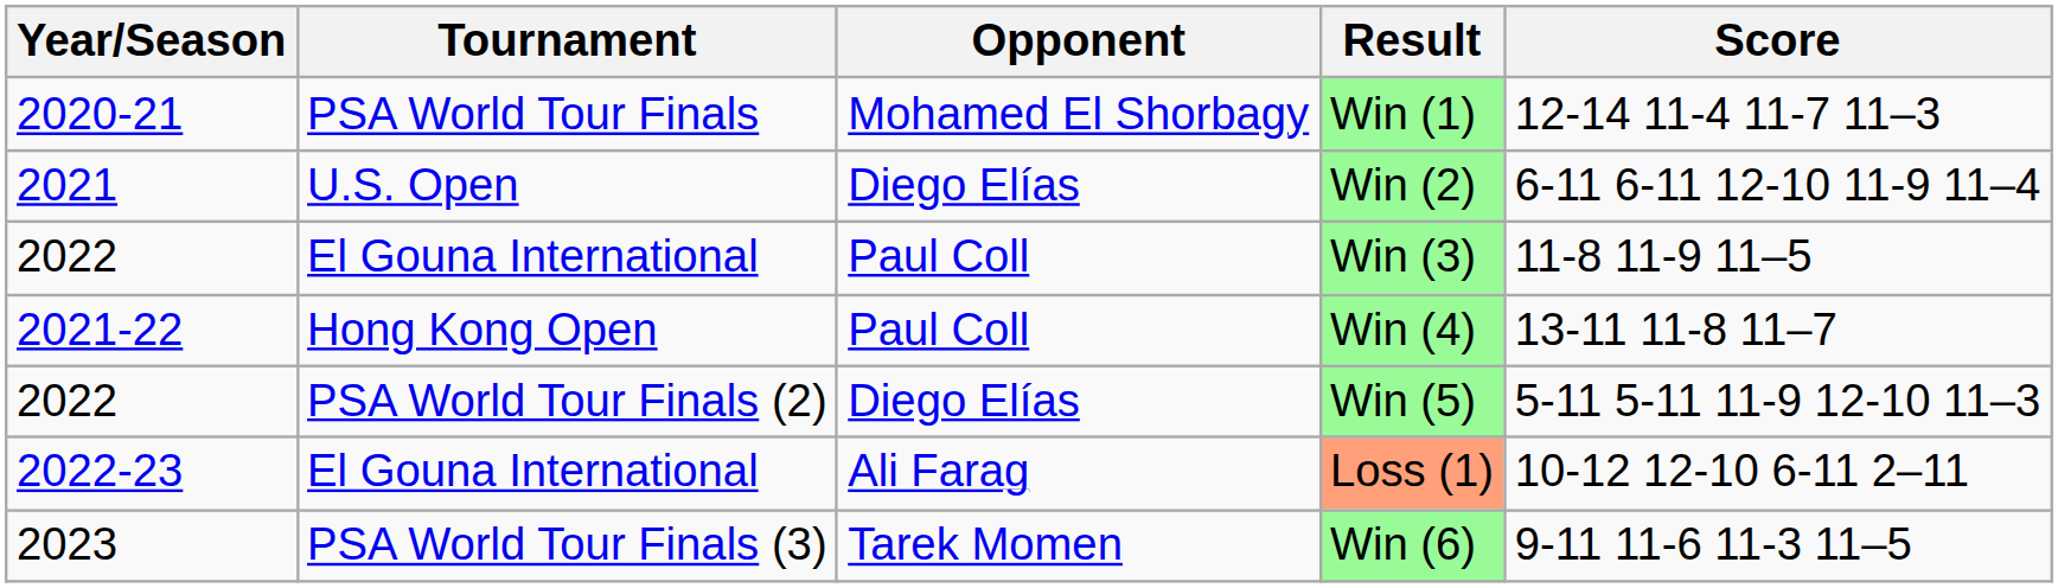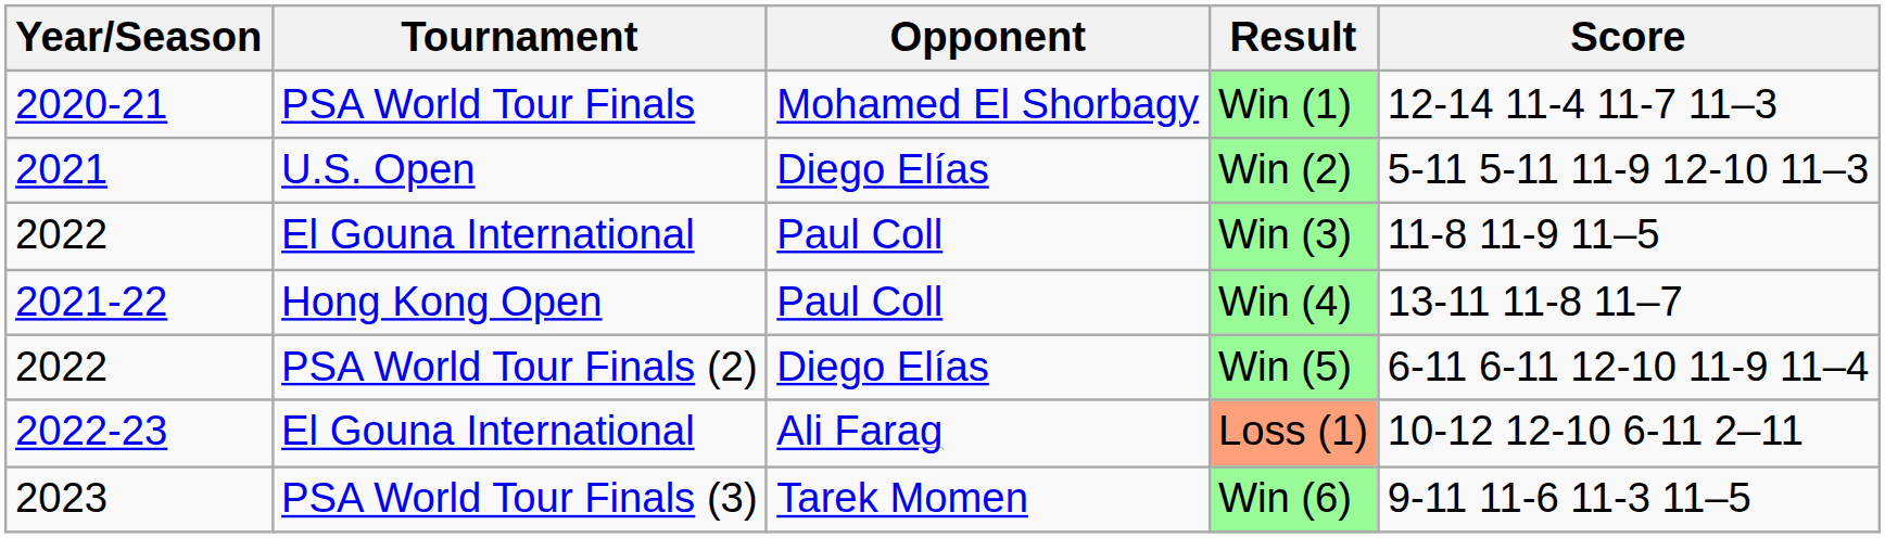Win (2) | Score: 6-11 6-11 12-10 11-9 11–4 -> 5-11 5-11 11-9 12-10 11–3
Win (5) | Score: 5-11 5-11 11-9 12-10 11–3 -> 6-11 6-11 12-10 11-9 11–4
